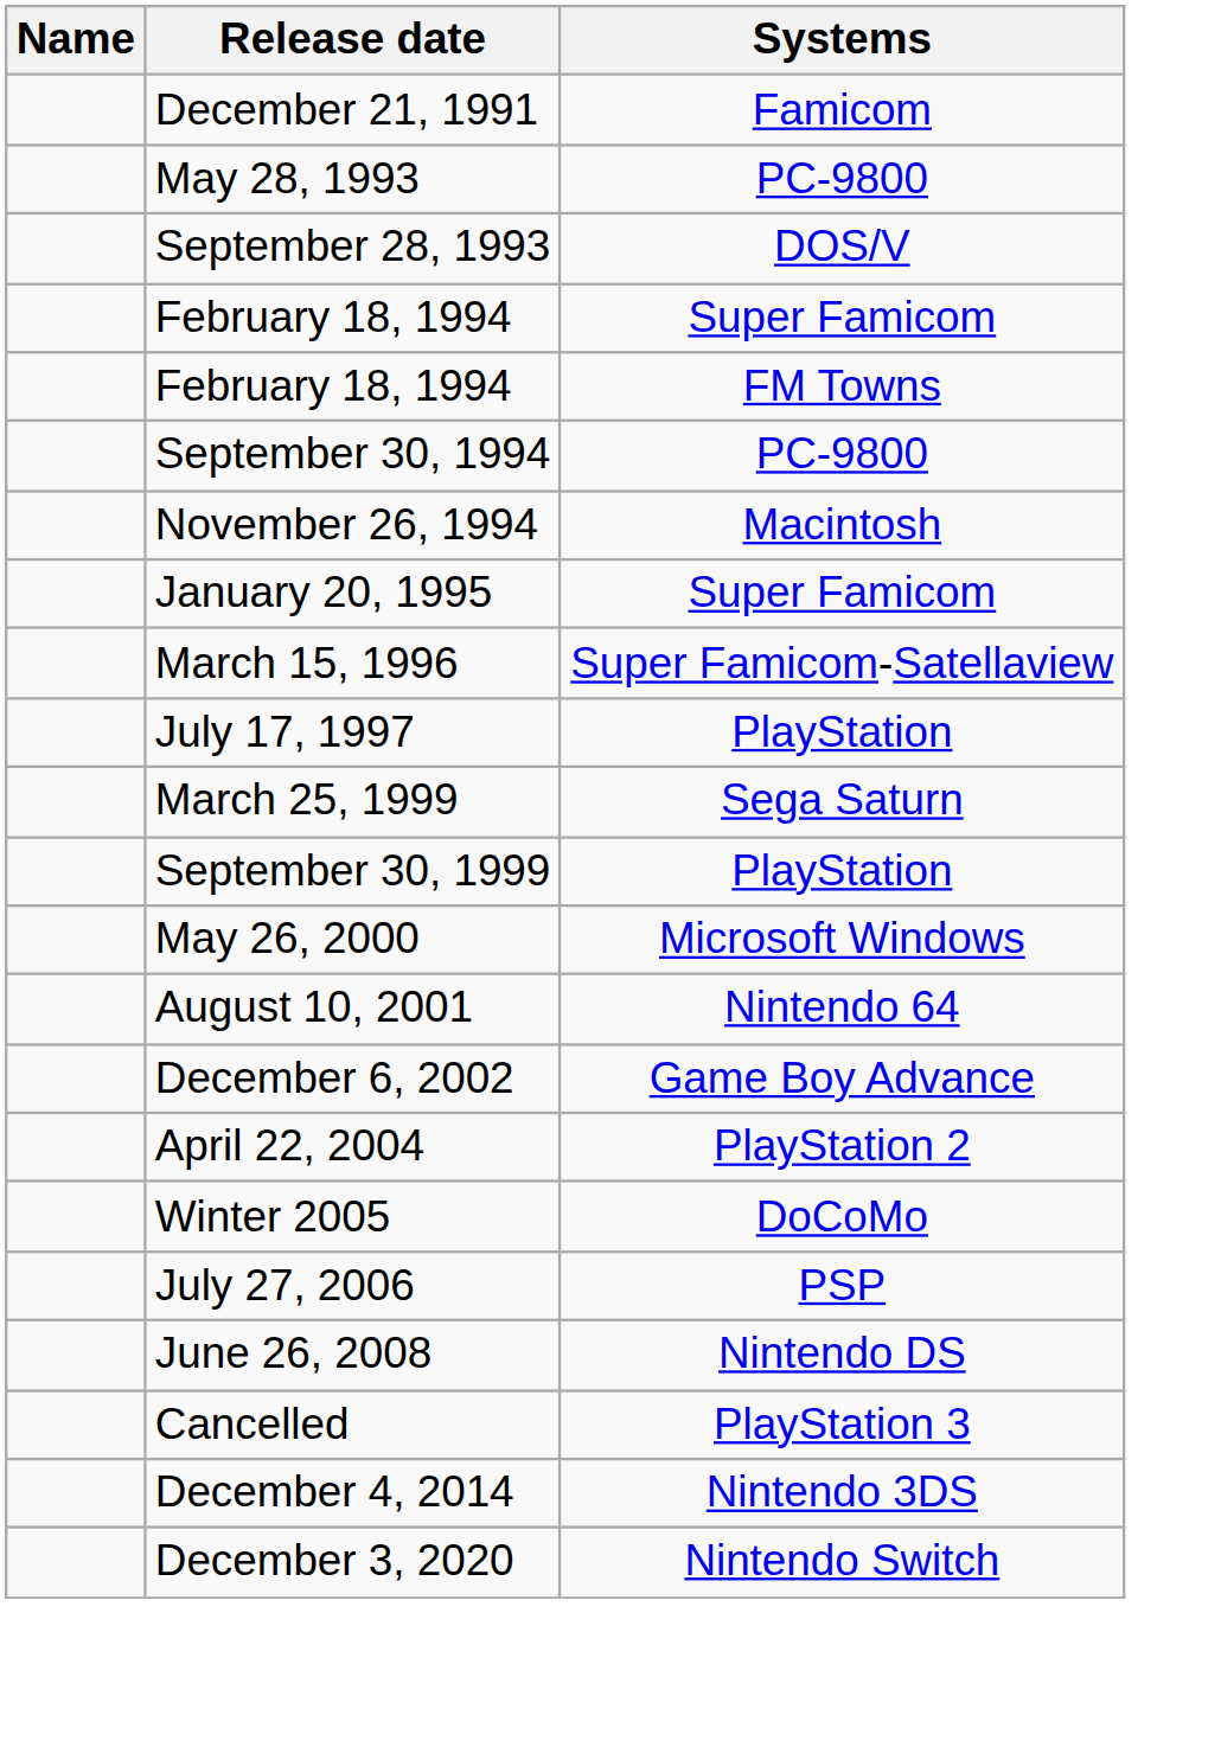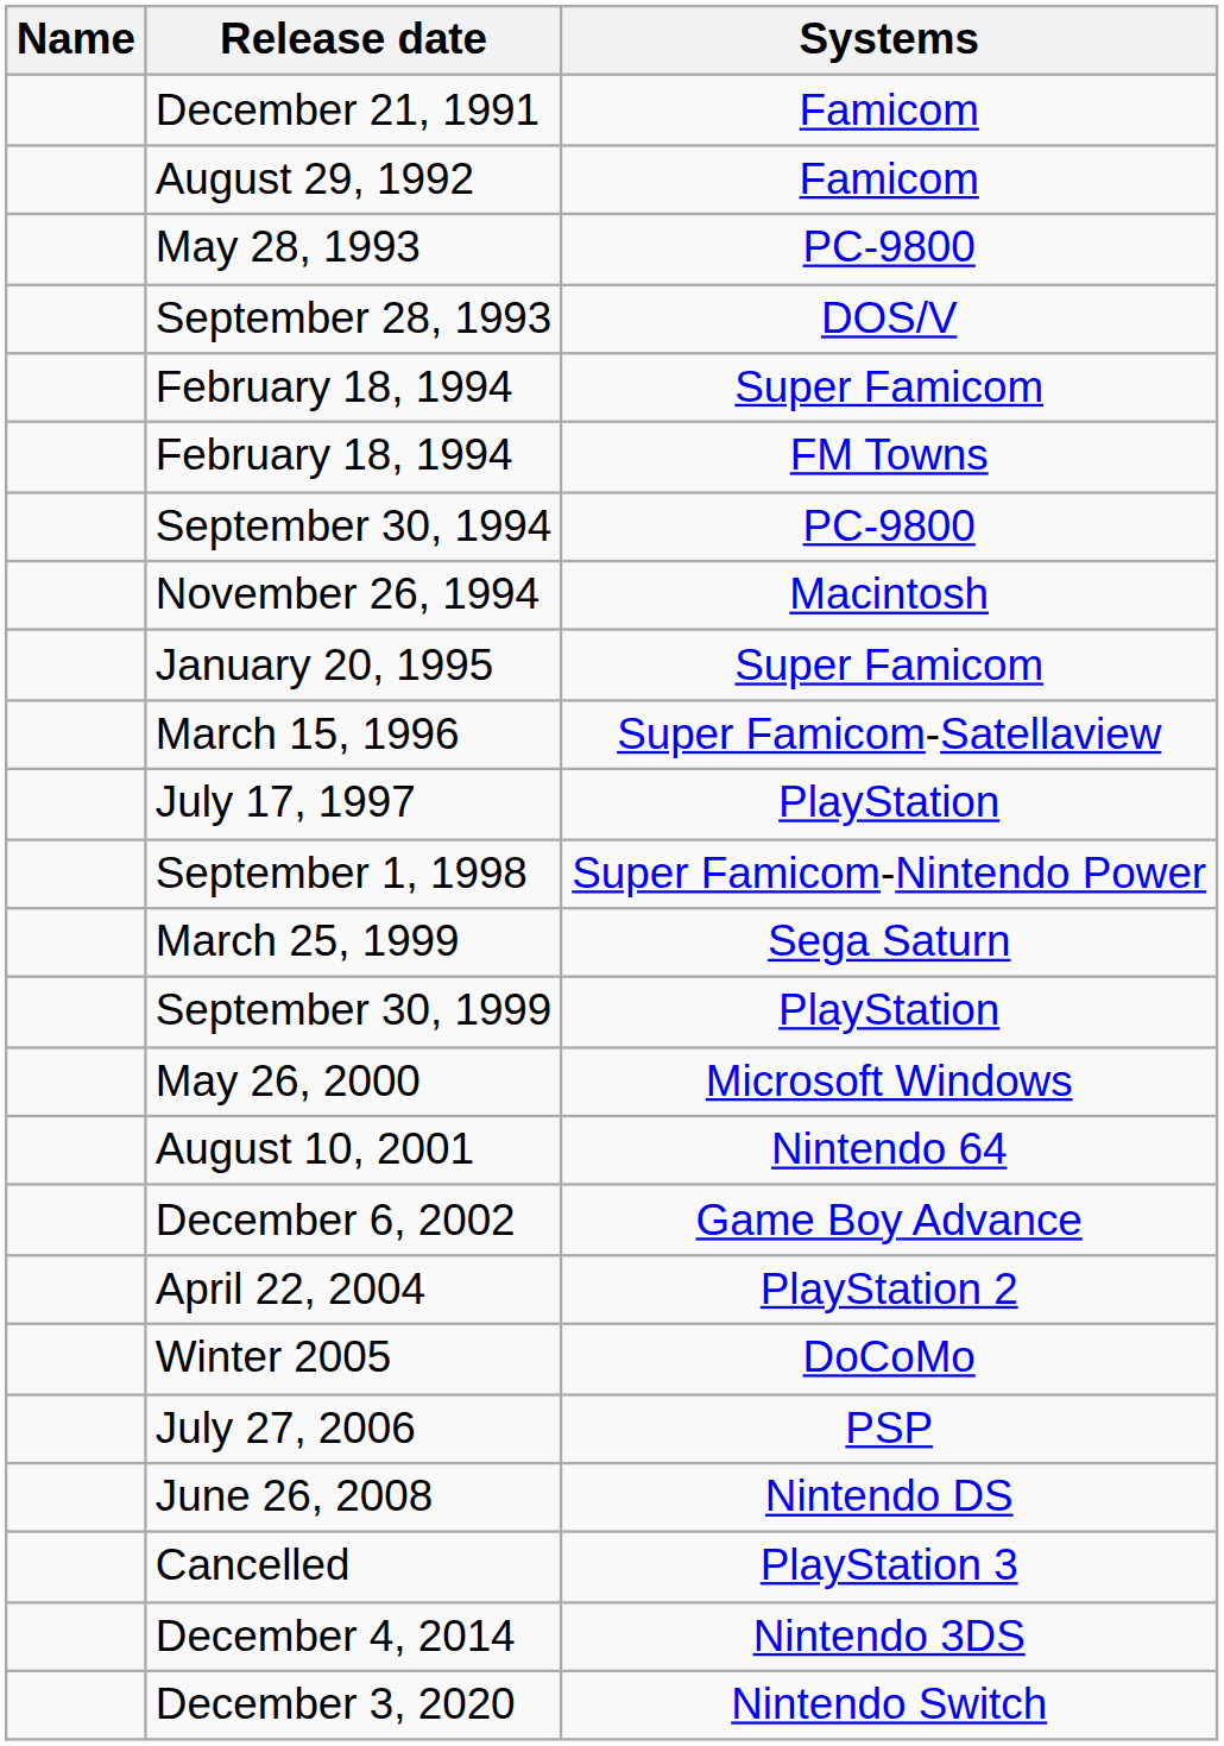+ row: August 29, 1992 | Famicom
+ row: September 1, 1998 | Super Famicom-Nintendo Power
